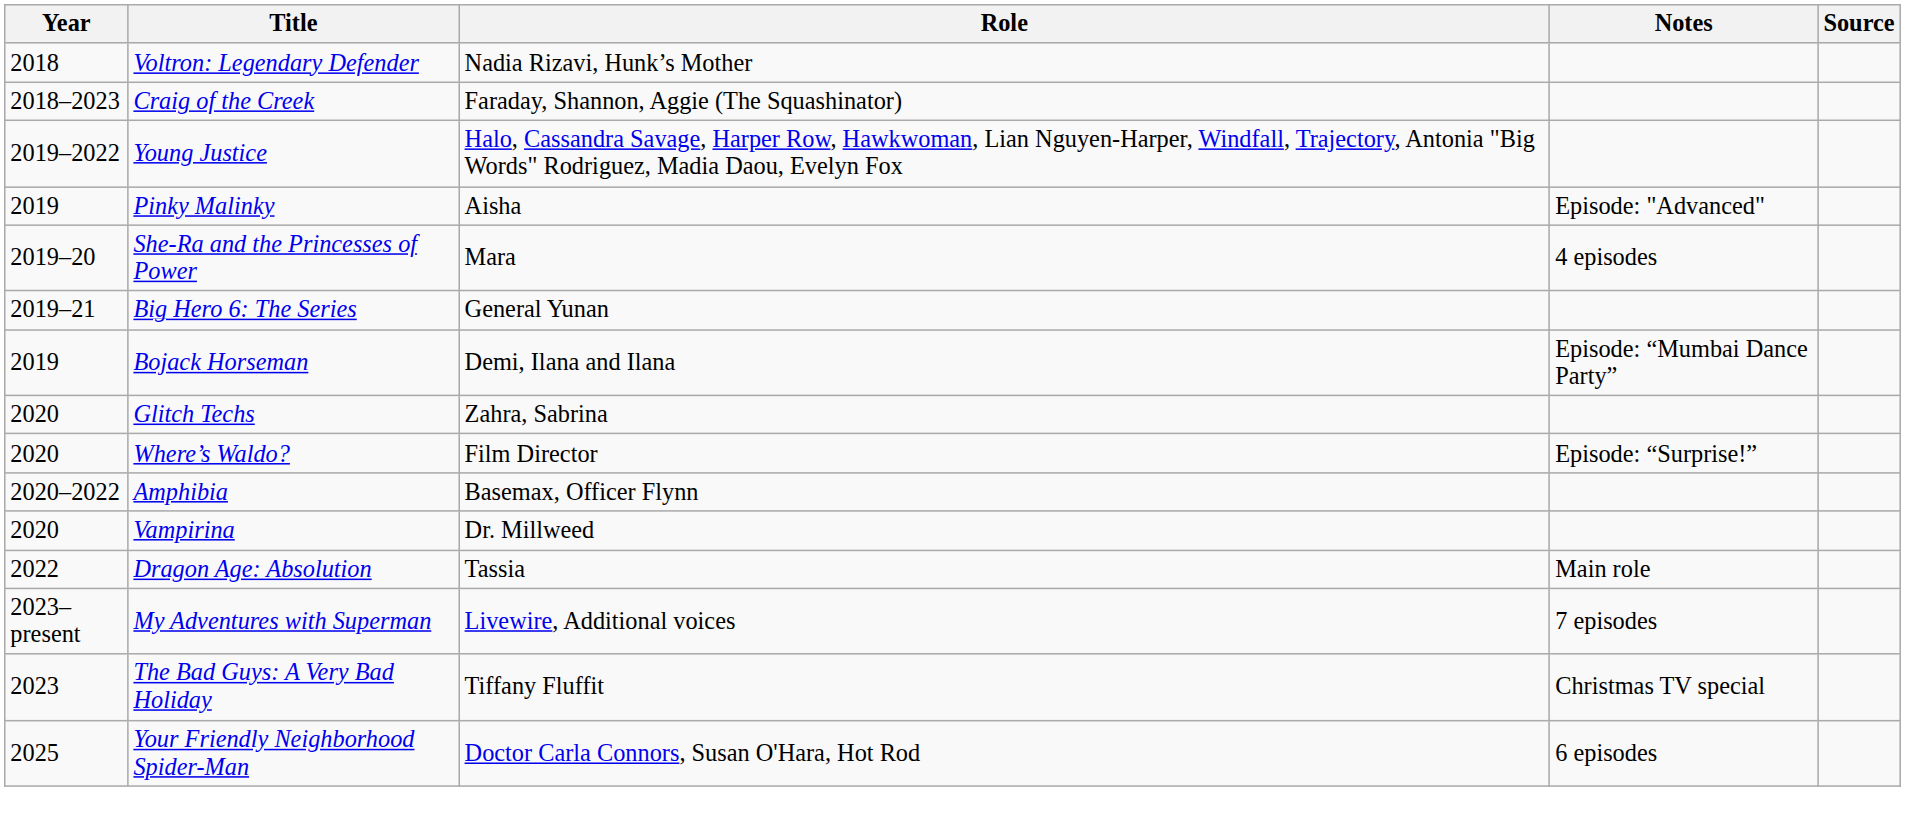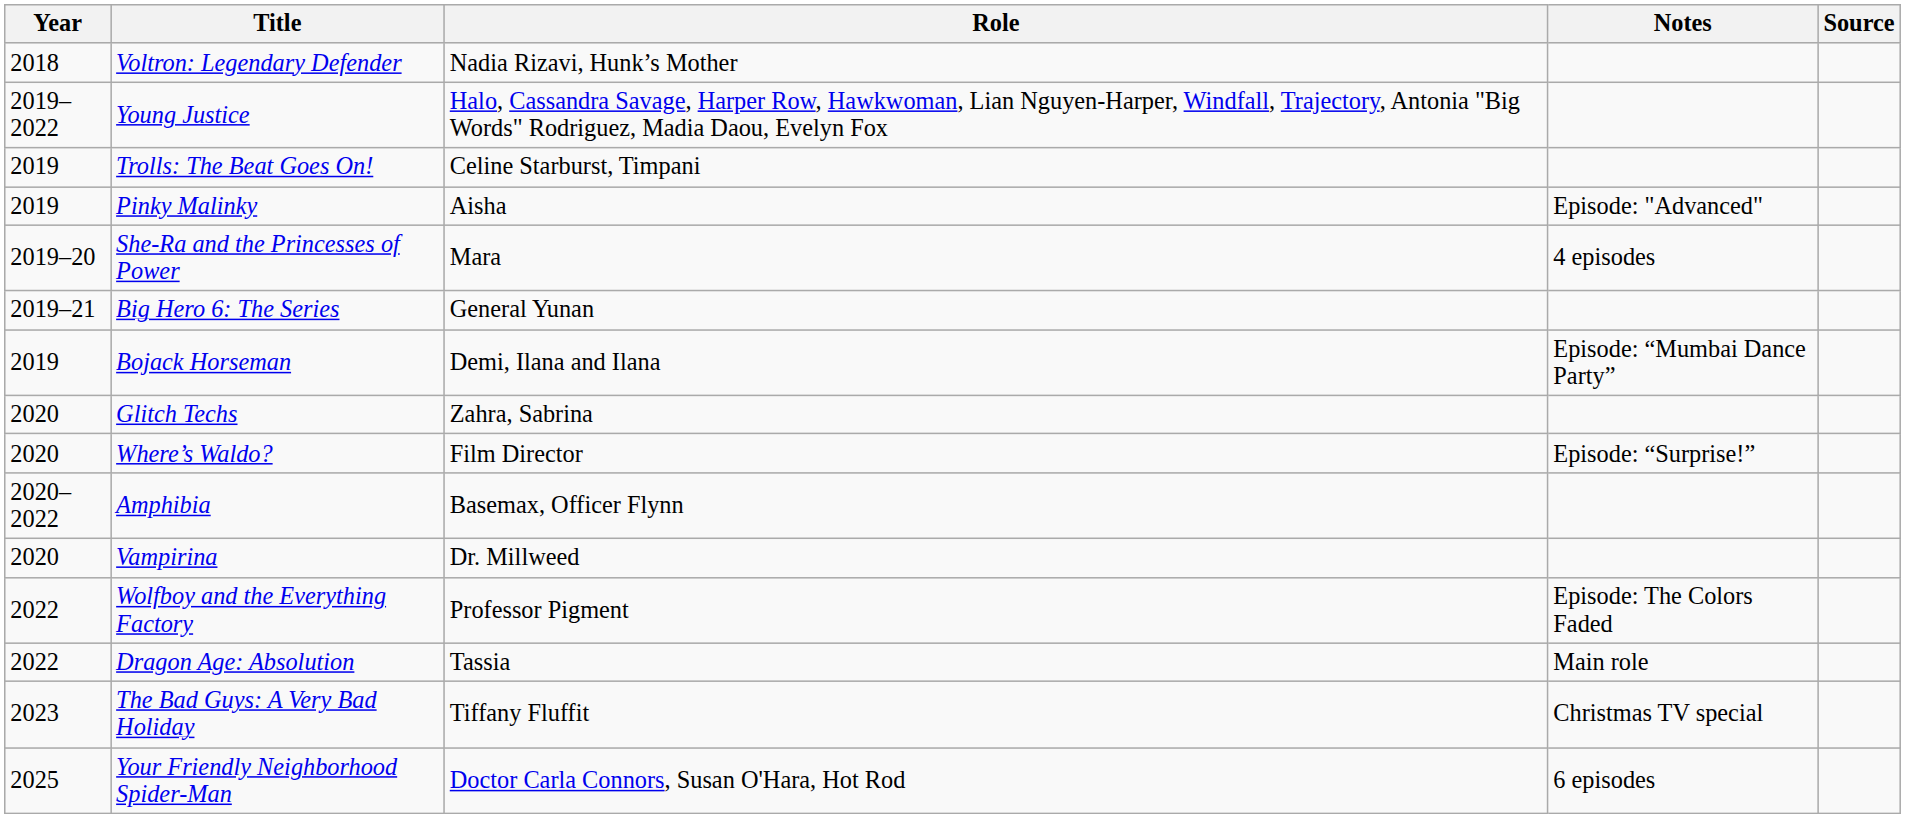- row: 2018–2023 | Craig of the Creek | Faraday, Shannon, Aggie (The Squashinator)
+ row: 2019 | Trolls: The Beat Goes On! | Celine Starburst, Timpani
+ row: 2022 | Wolfboy and the Everything Factory | Professor Pigment | Episode: The Colors Faded
- row: 2023–present | My Adventures with Superman | Livewire, Additional voices | 7 episodes
